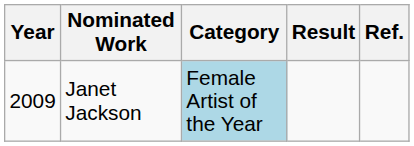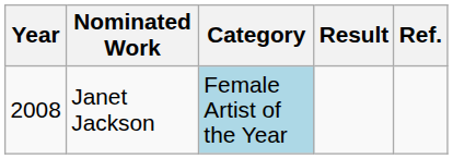Janet Jackson | Year: 2009 -> 2008
